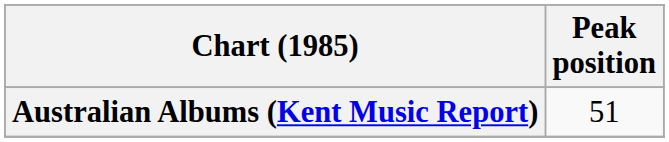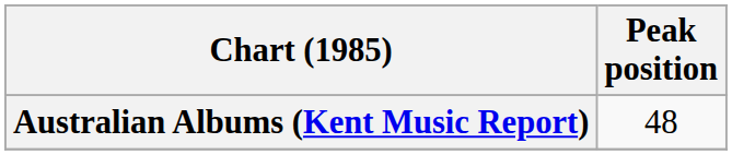Australian Albums (Kent Music Report) | Peak position: 51 -> 48
